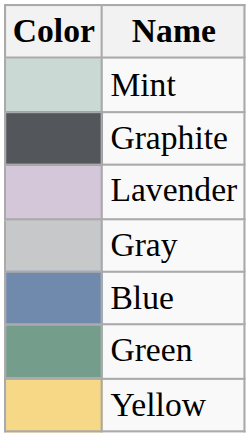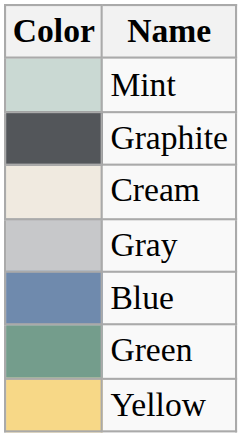- row: Lavender
+ row: Cream
